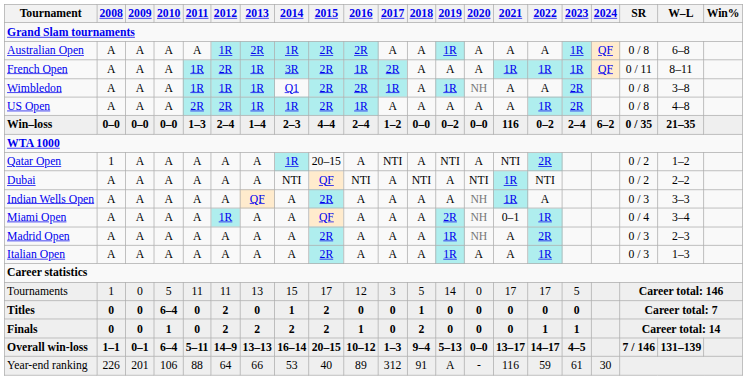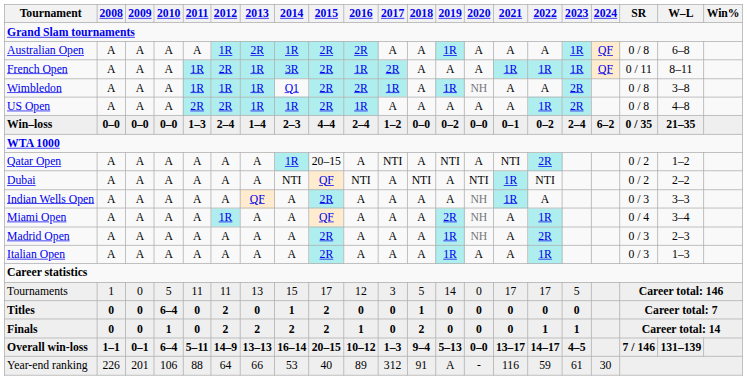Win–loss | 2021: 116 -> 0–1
Qatar Open | 2008: 1 -> A
Miami Open | 2021: 0–1 -> A
